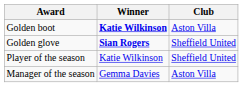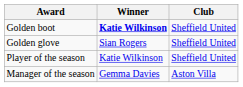Golden boot | Club: Aston Villa -> Sheffield United
Golden glove | Winner: bold -> normal
